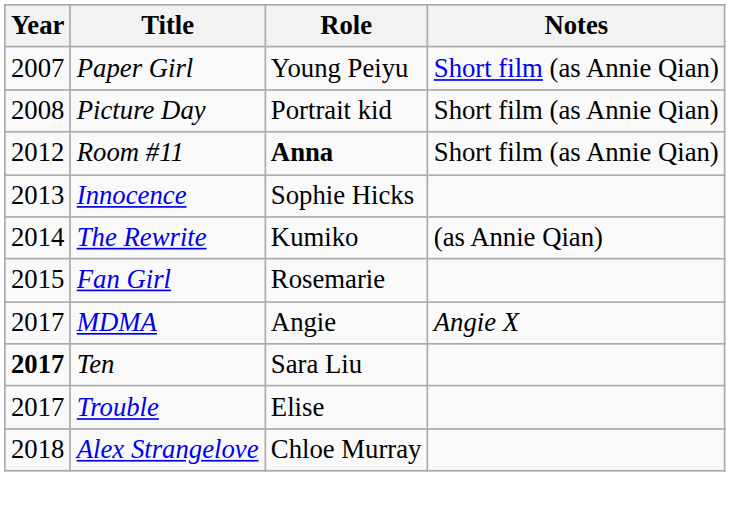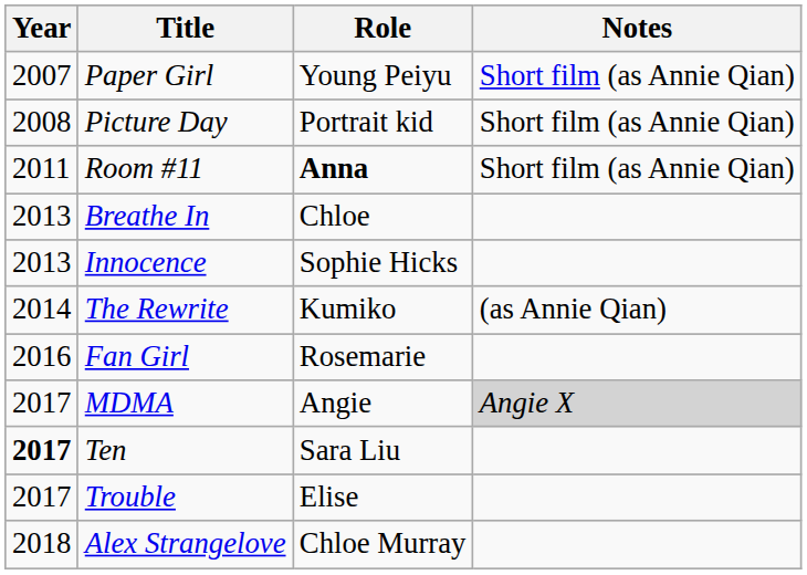Room #11 | Year: 2012 -> 2011
+ row: 2013 | Breathe In | Chloe
Fan Girl | Year: 2015 -> 2016
MDMA | Notes: no background -> lightgrey background
